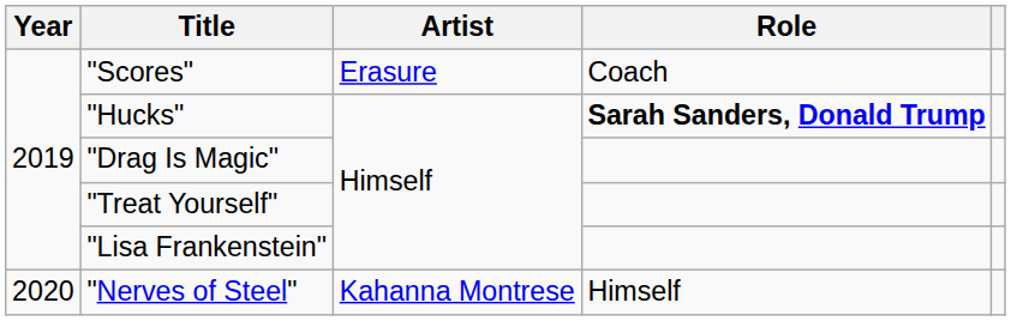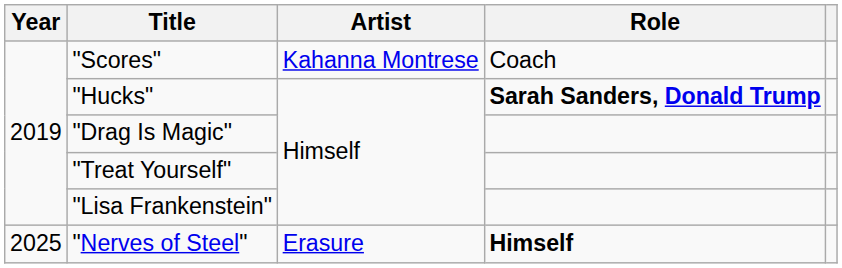"Scores" | Artist: Erasure -> Kahanna Montrese
"Nerves of Steel" | Year: 2020 -> 2025
"Nerves of Steel" | Artist: Kahanna Montrese -> Erasure
"Nerves of Steel" | Role: normal -> bold
